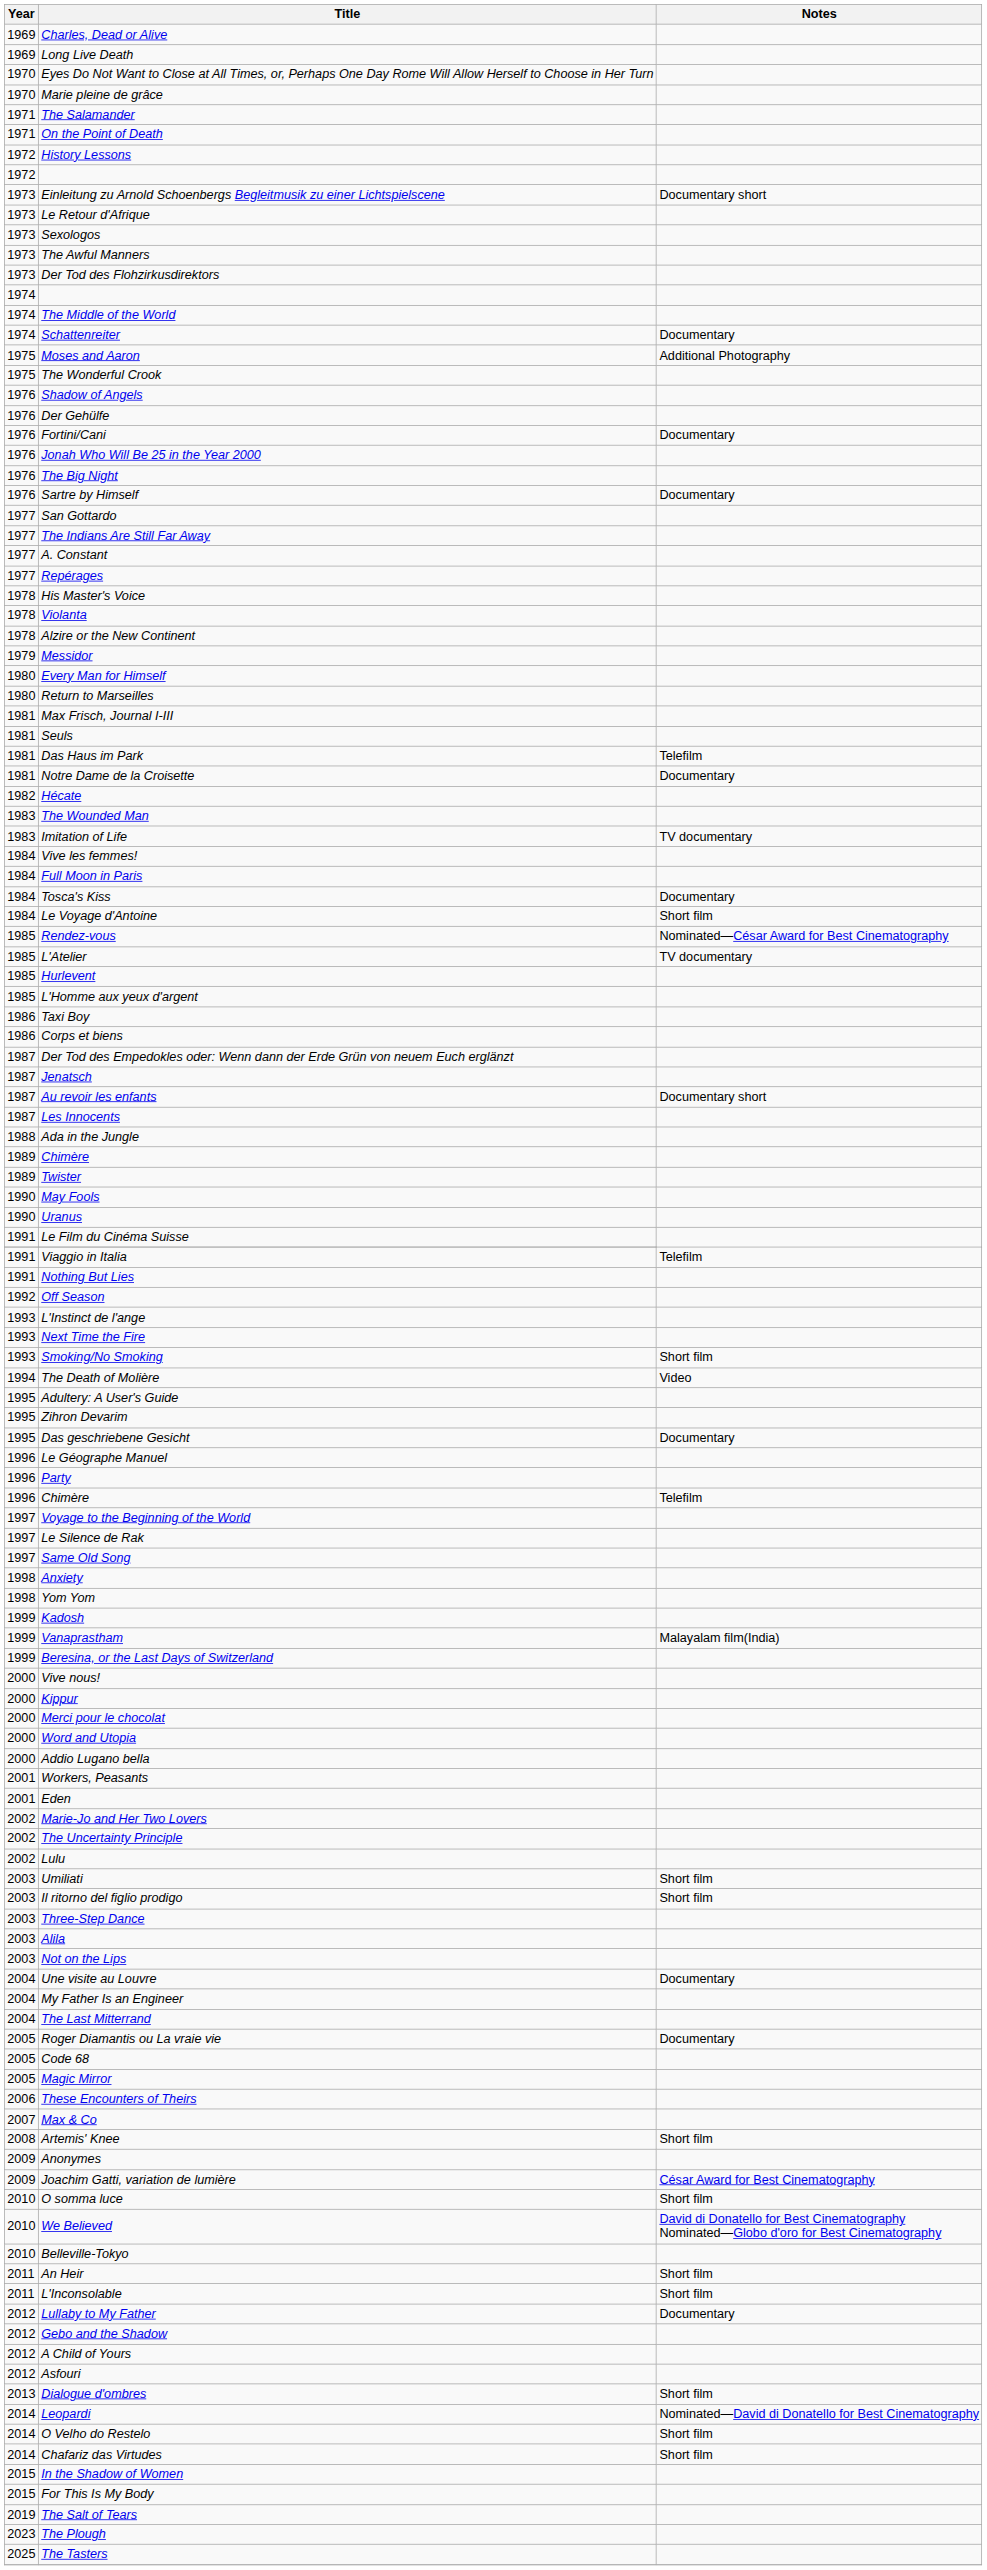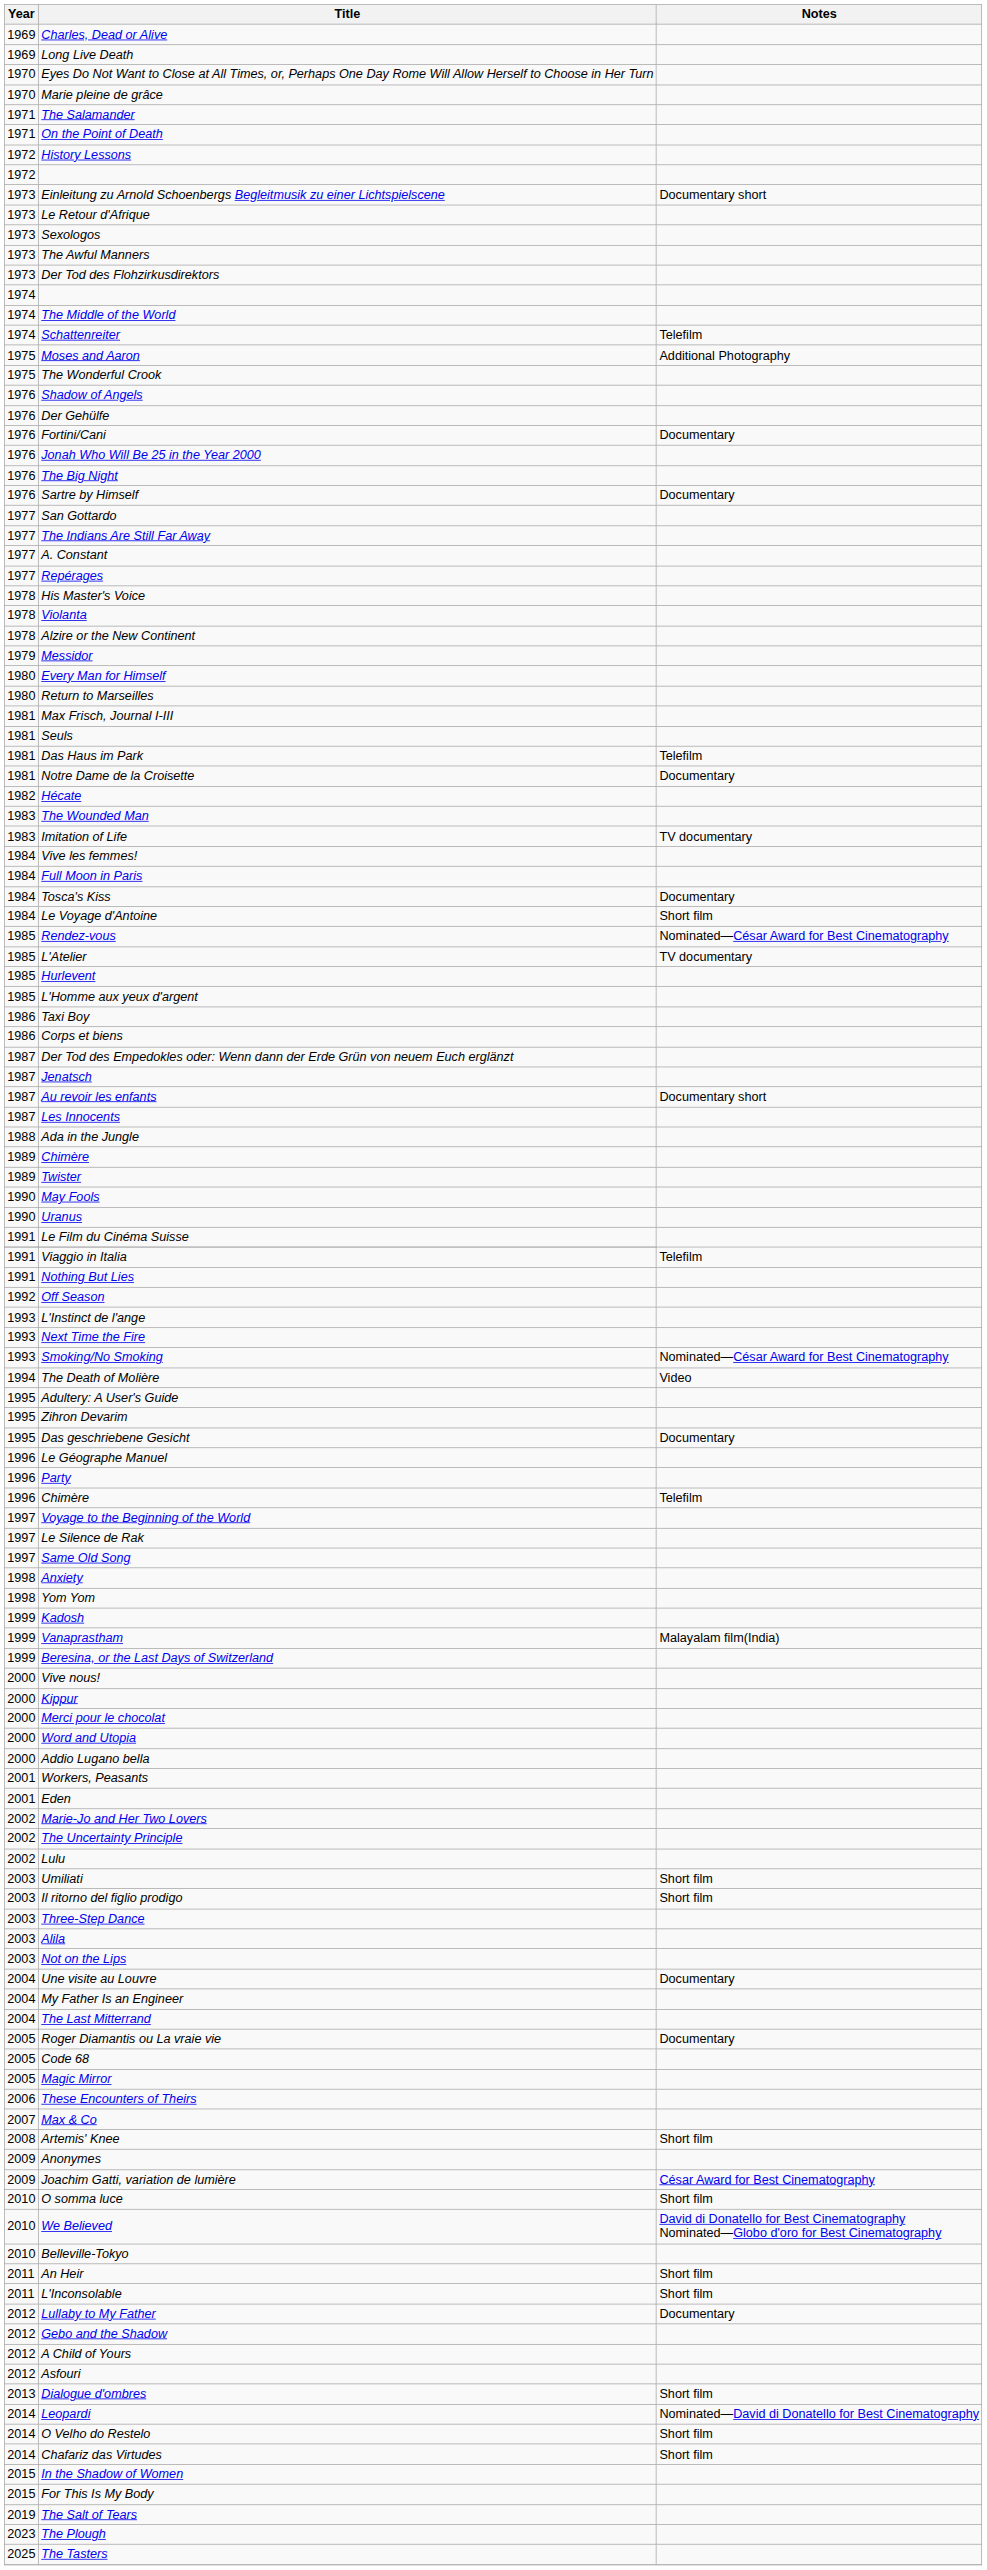Schattenreiter | Notes: Documentary -> Telefilm
Smoking/No Smoking | Notes: Short film -> Nominated—César Award for Best Cinematography
